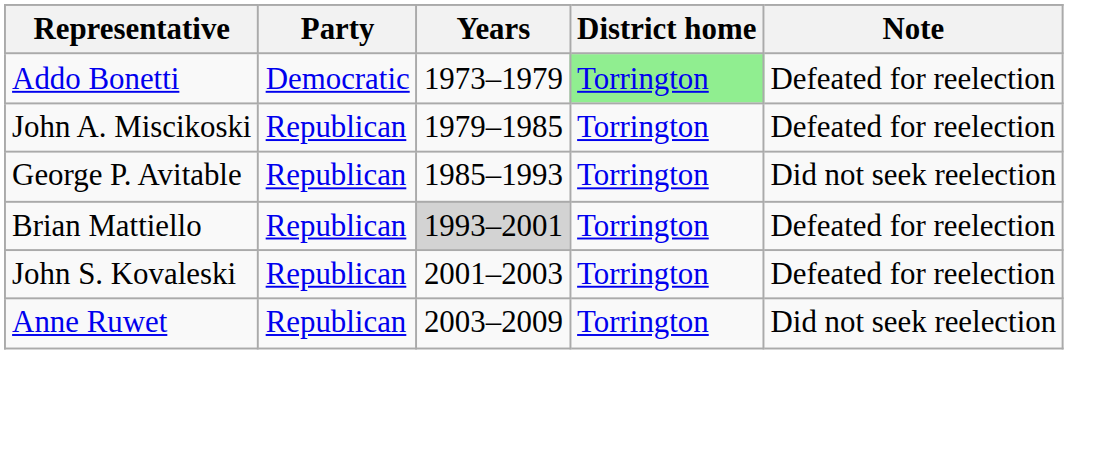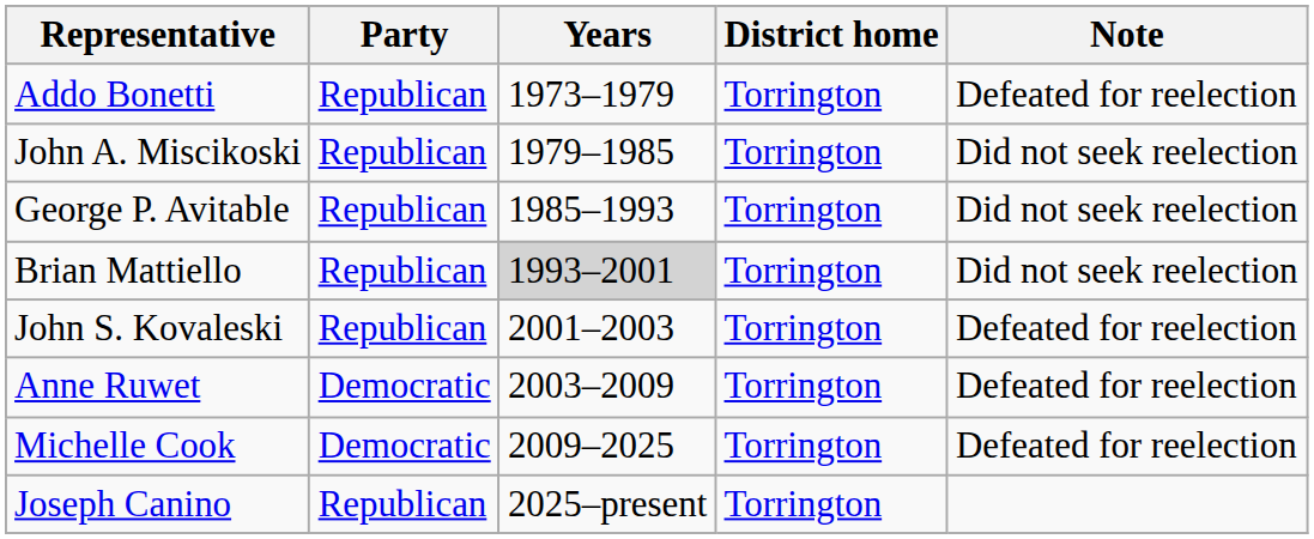Addo Bonetti | Party: Democratic -> Republican
Addo Bonetti | District home: lightgreen background -> no background
John A. Miscikoski | Note: Defeated for reelection -> Did not seek reelection
Brian Mattiello | Note: Defeated for reelection -> Did not seek reelection
Anne Ruwet | Party: Republican -> Democratic
Anne Ruwet | Note: Did not seek reelection -> Defeated for reelection
+ row: Michelle Cook | Democratic | 2009–2025 | Torrington | Defeated for reelection
+ row: Joseph Canino | Republican | 2025–present | Torrington
